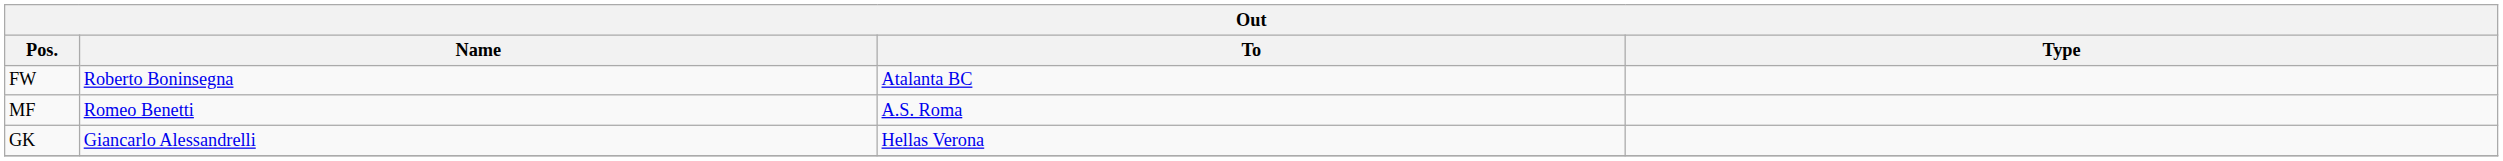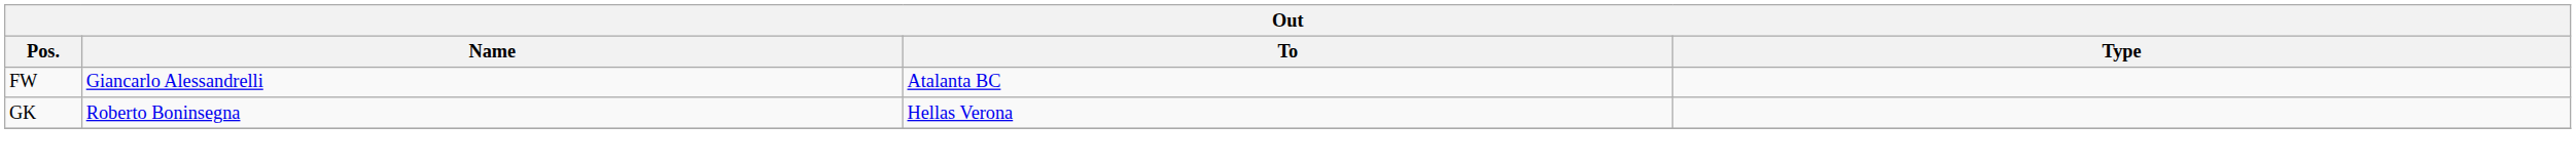FW | Name: Roberto Boninsegna -> Giancarlo Alessandrelli
- row: MF | Romeo Benetti | A.S. Roma
GK | Name: Giancarlo Alessandrelli -> Roberto Boninsegna
